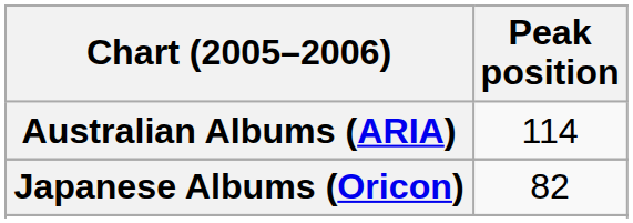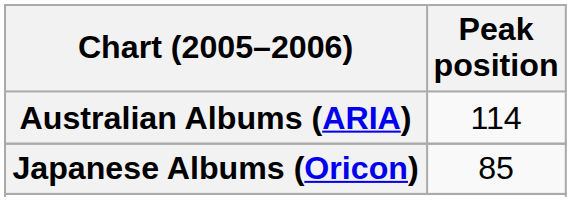Japanese Albums (Oricon) | Peak position: 82 -> 85
